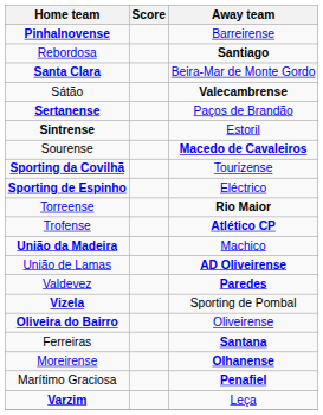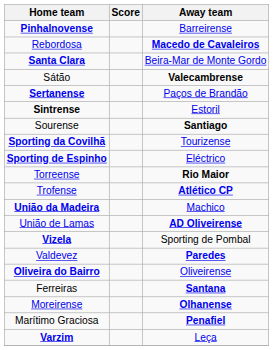Rebordosa | Away team: Santiago -> Macedo de Cavaleiros
Sourense | Away team: Macedo de Cavaleiros -> Santiago
rows swapped: Valdevez <-> Vizela
